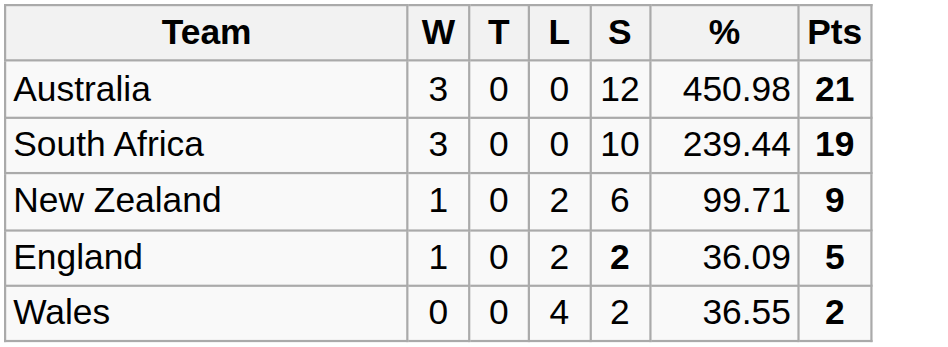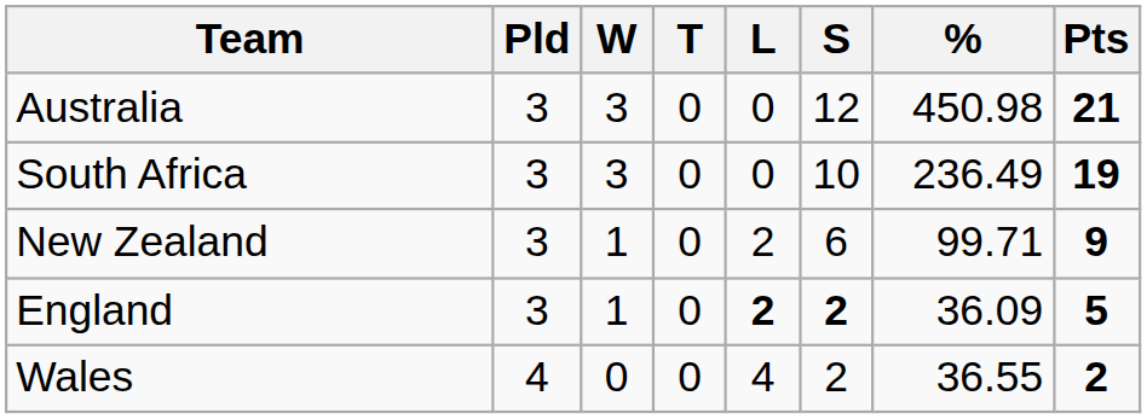+ column: Pld | 3 | 3 | 3 | 3 | 4
South Africa | %: 239.44 -> 236.49
England | L: normal -> bold
